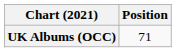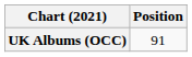UK Albums (OCC) | Position: 71 -> 91
